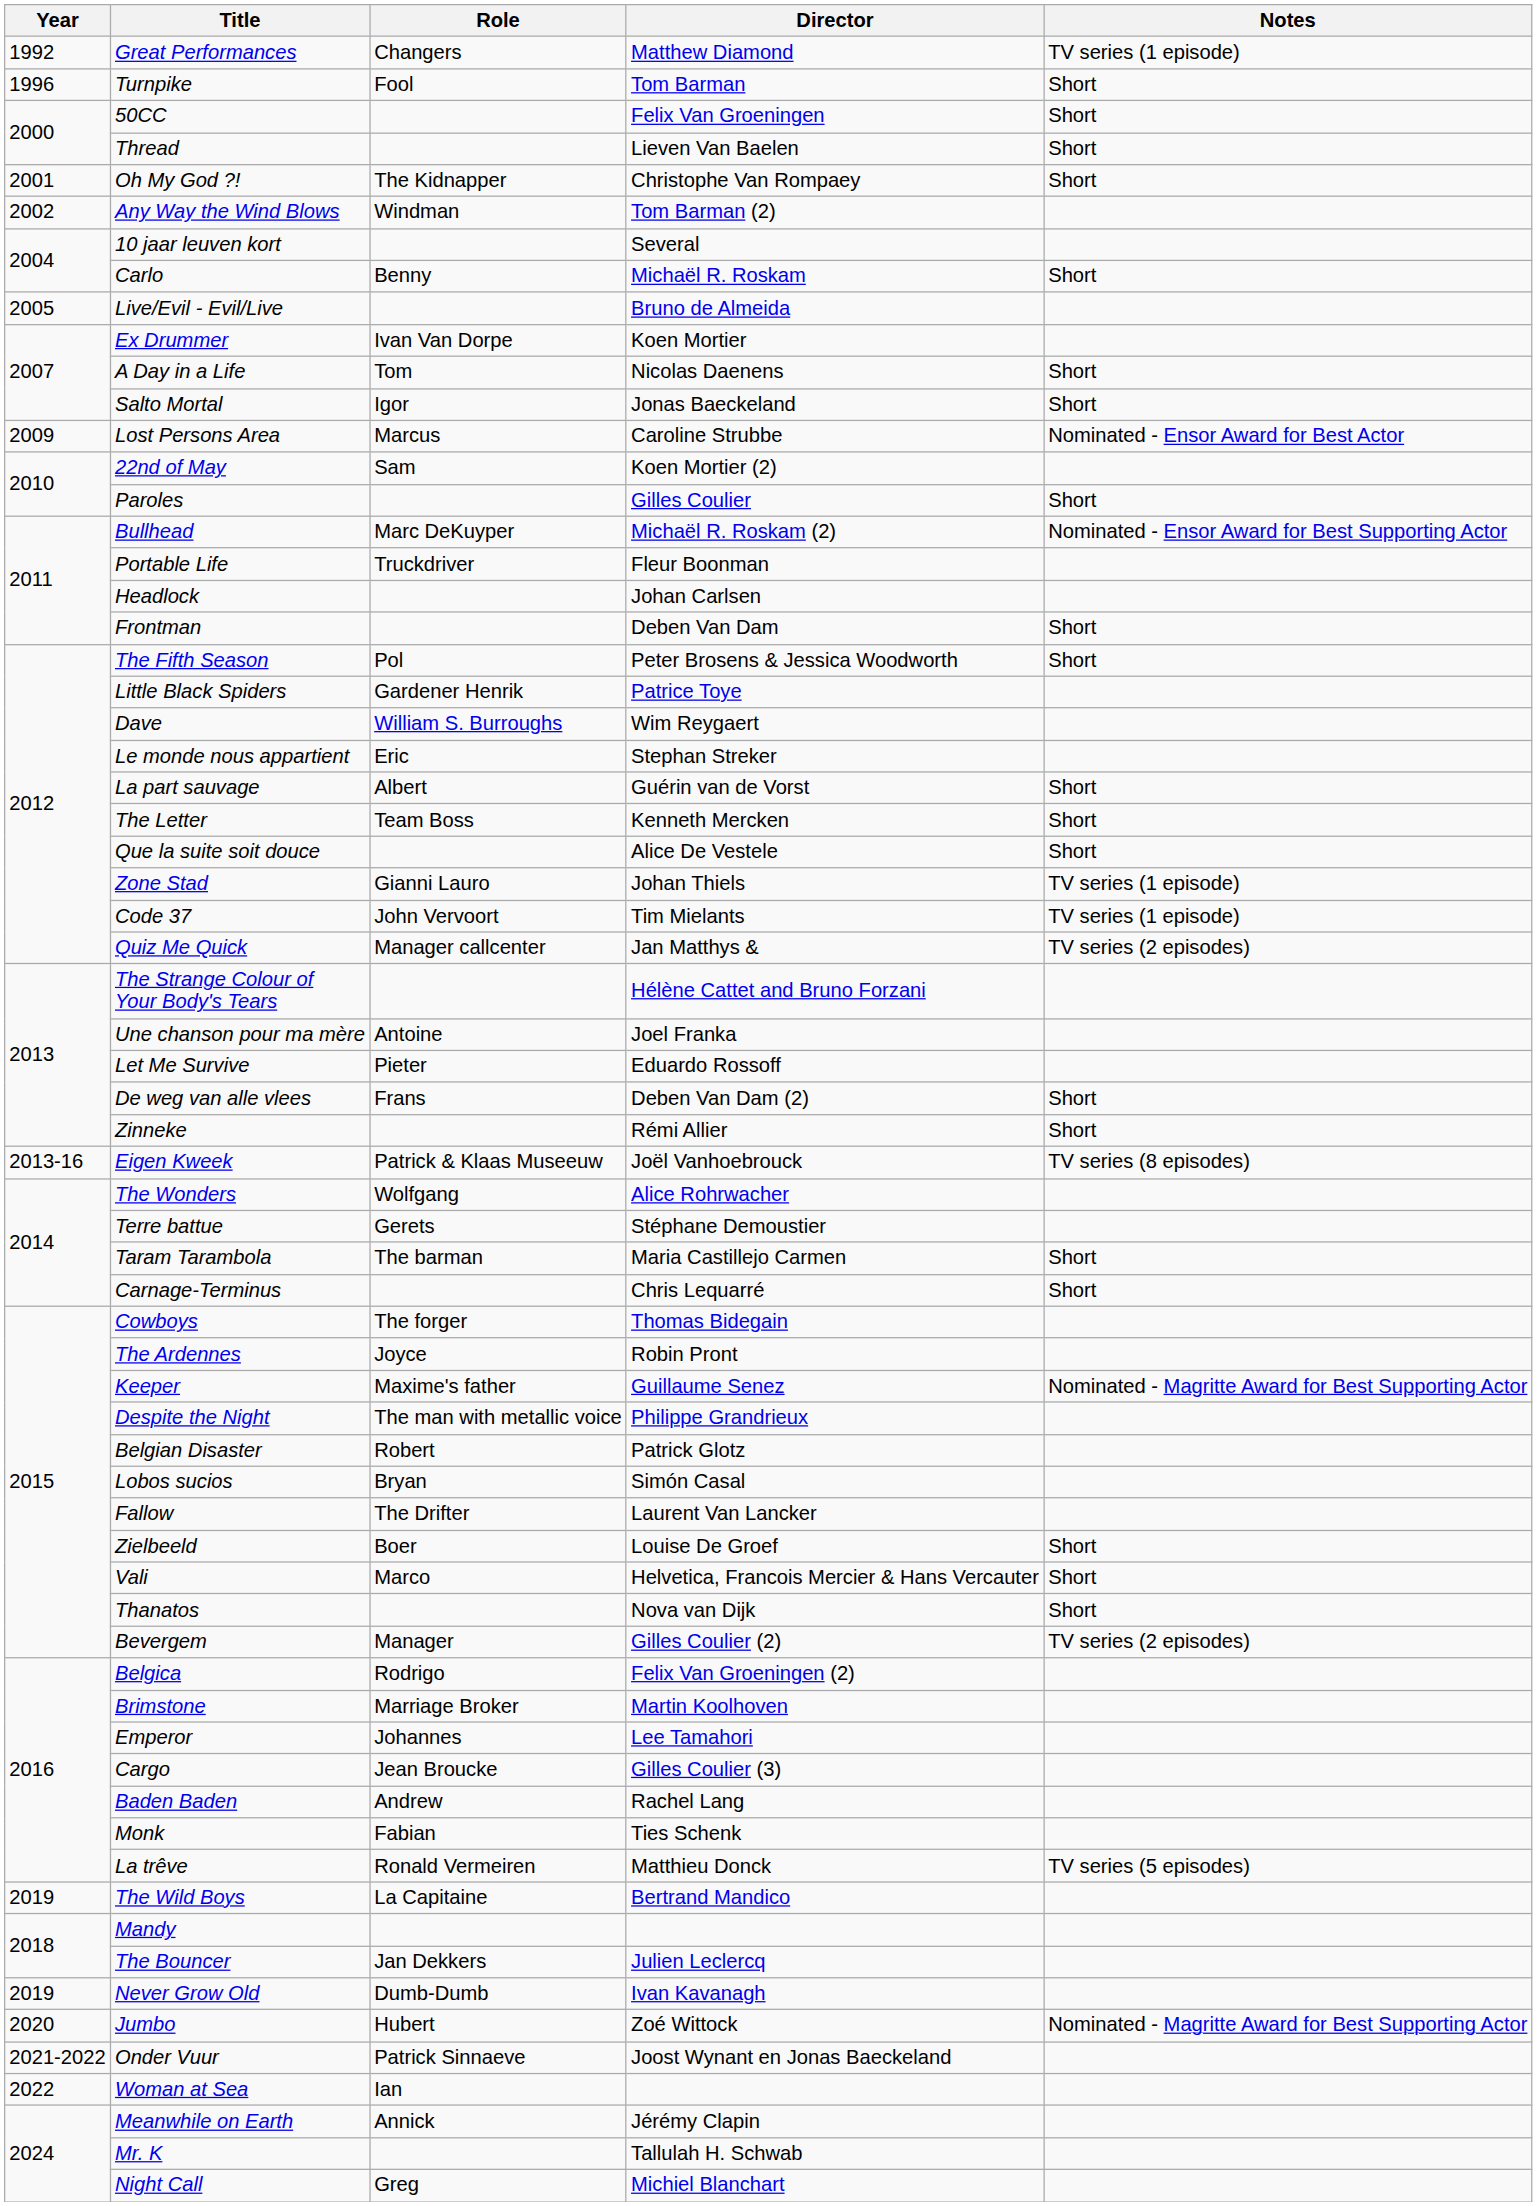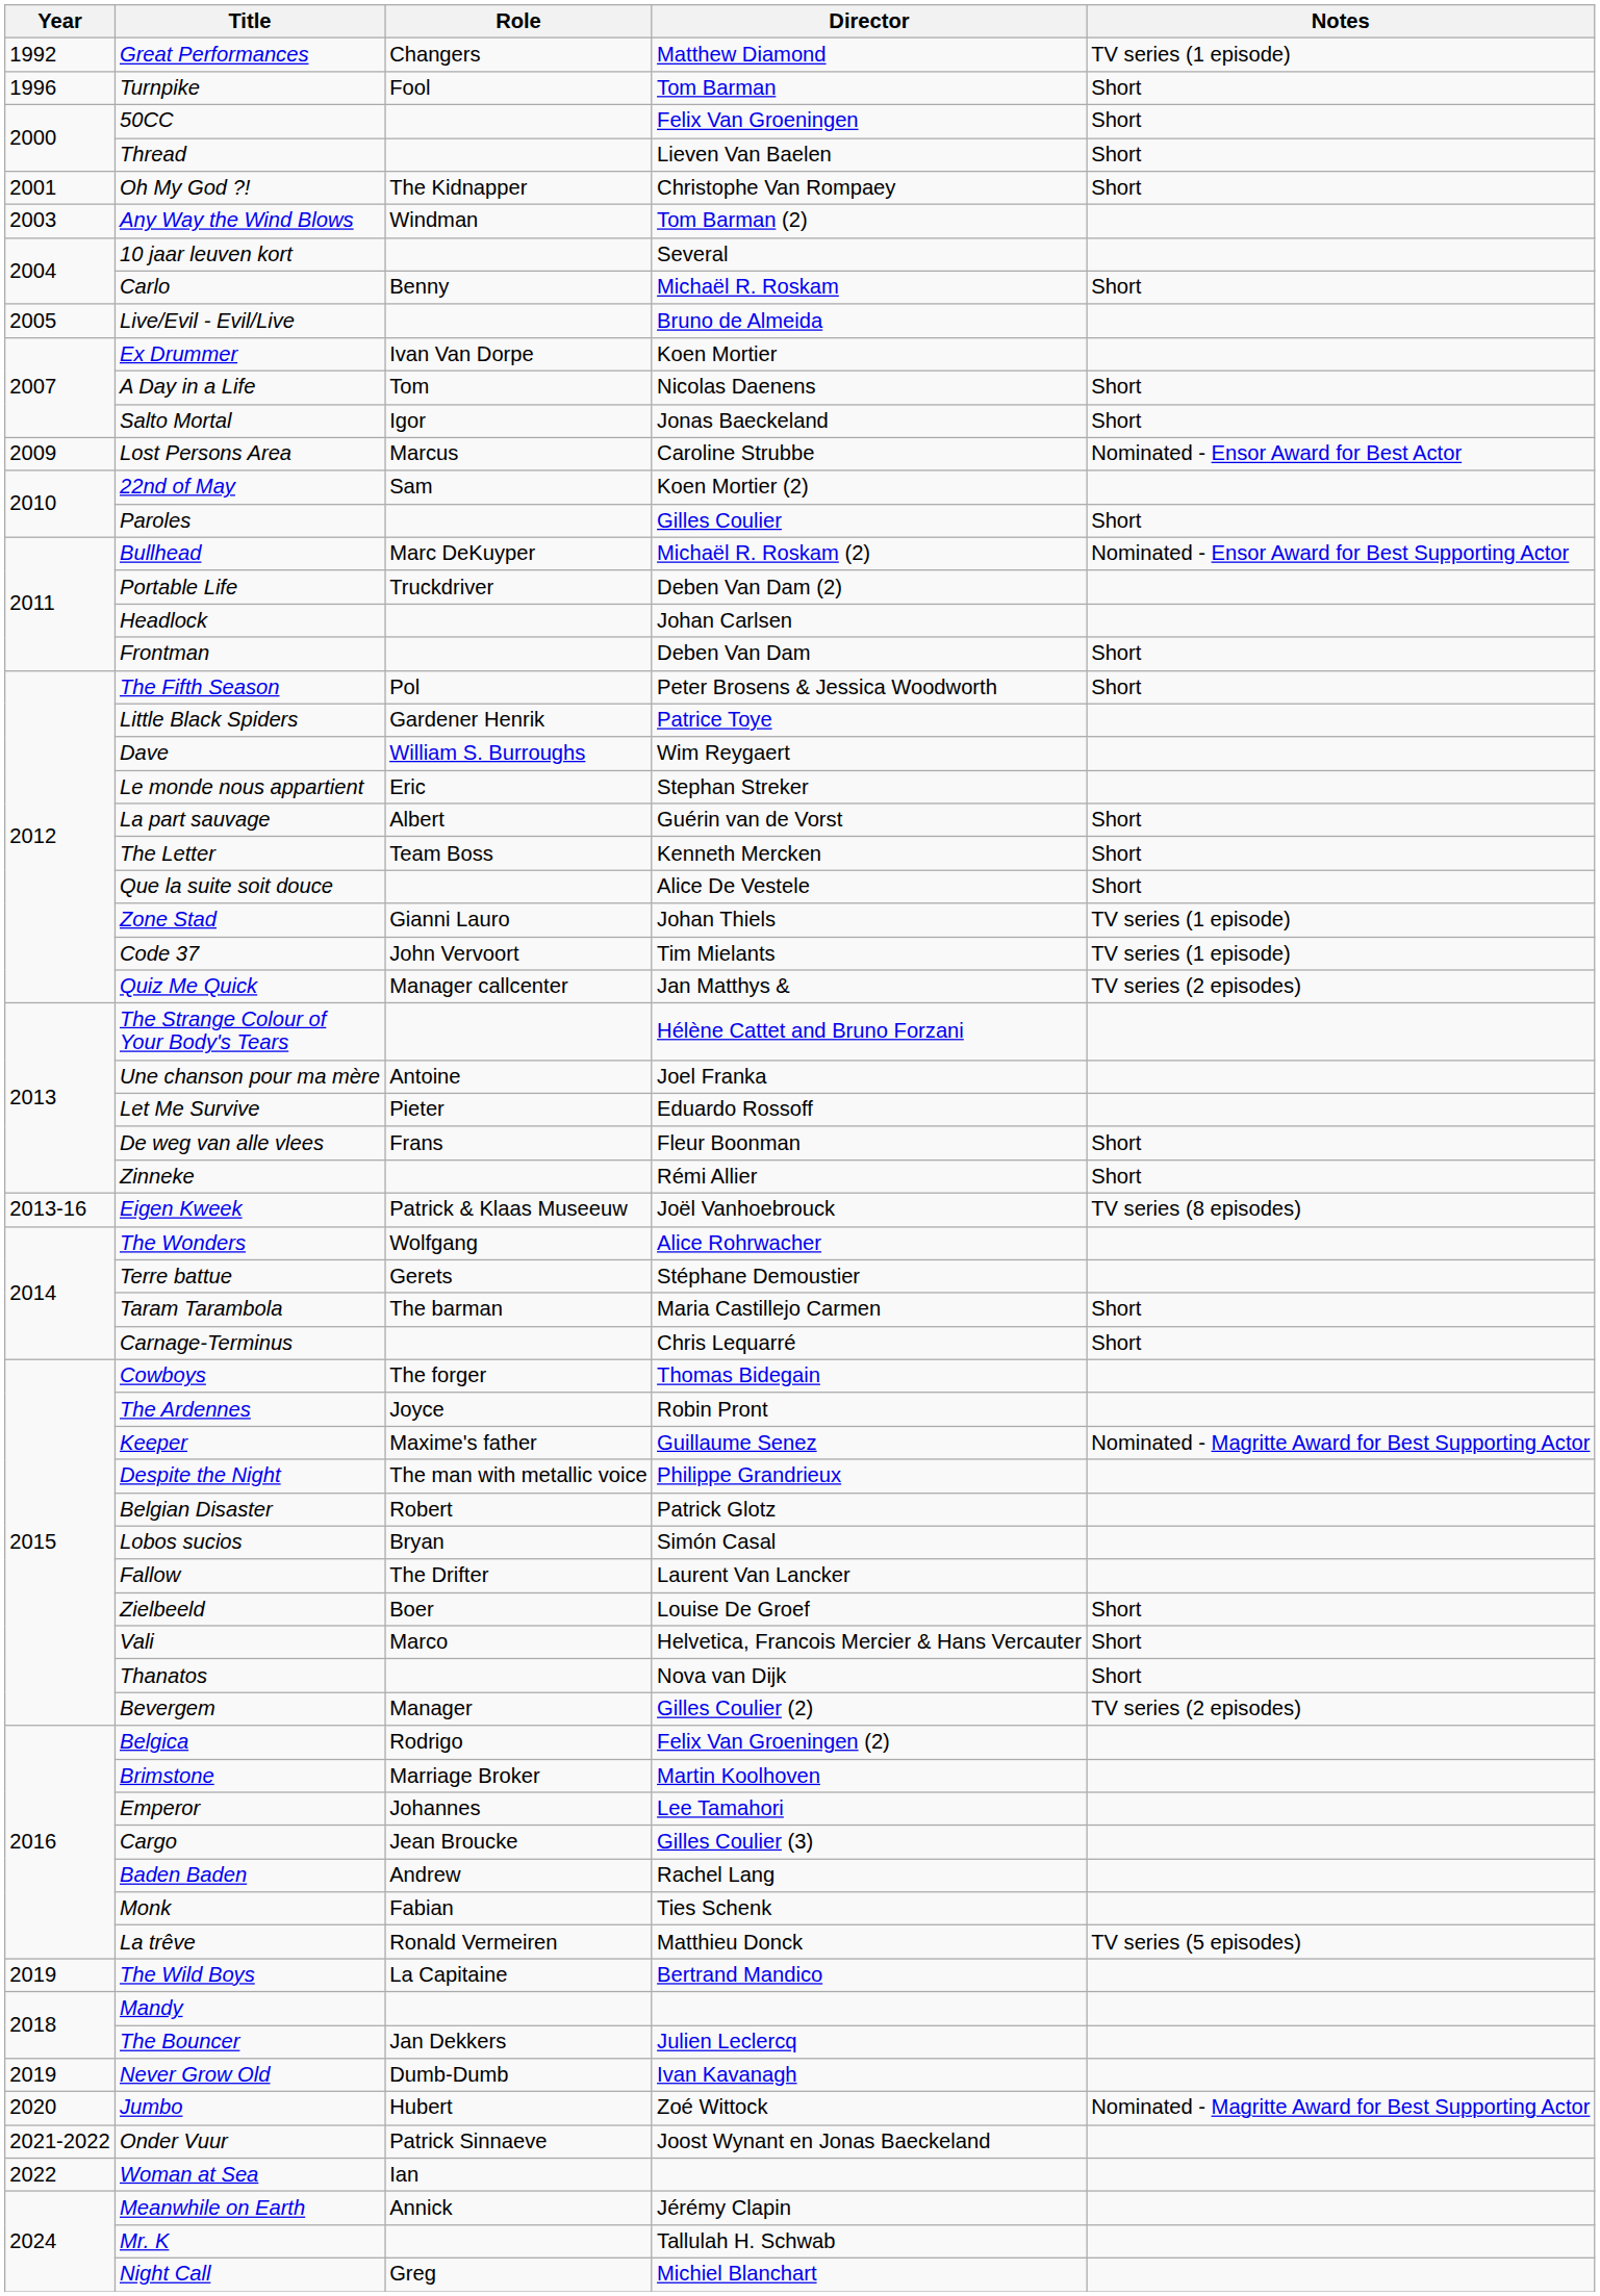Any Way the Wind Blows | Year: 2002 -> 2003
Portable Life | Director: Fleur Boonman -> Deben Van Dam (2)
De weg van alle vlees | Director: Deben Van Dam (2) -> Fleur Boonman
